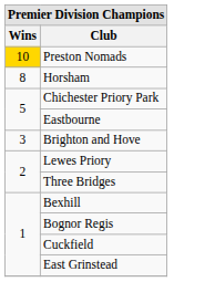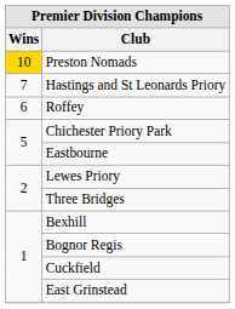- row: 8 | Horsham
+ row: 7 | Hastings and St Leonards Priory
+ row: 6 | Roffey
- row: 3 | Brighton and Hove
